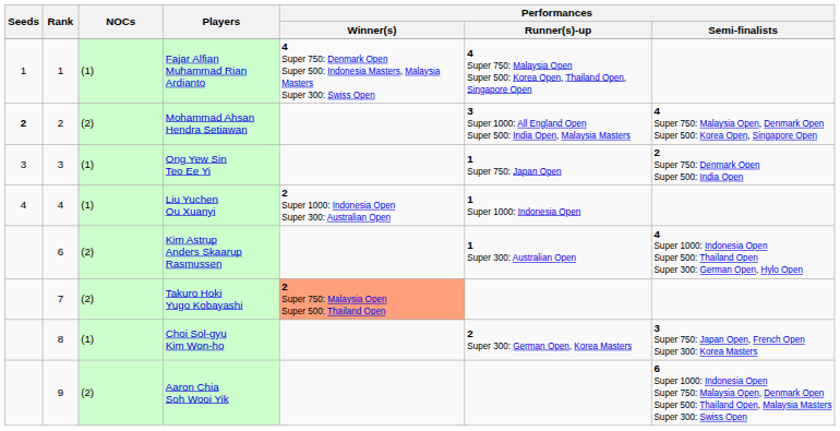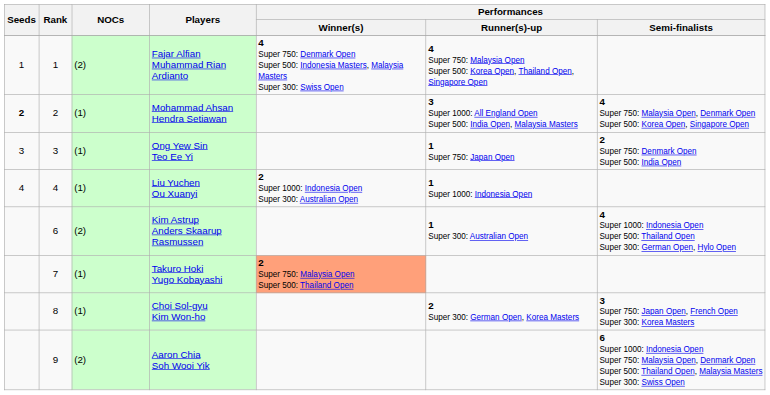Fajar Alfian Muhammad Rian Ardianto | NOCs: (1) -> (2)
Mohammad Ahsan Hendra Setiawan | NOCs: (2) -> (1)
Takuro Hoki Yugo Kobayashi | NOCs: (2) -> (1)
